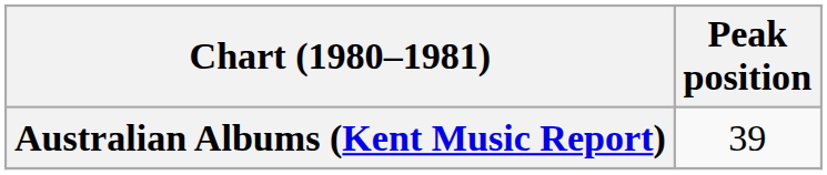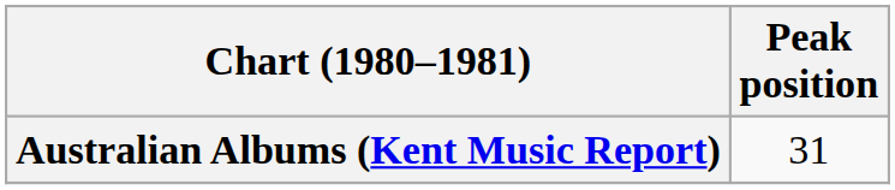Australian Albums (Kent Music Report) | Peak position: 39 -> 31
